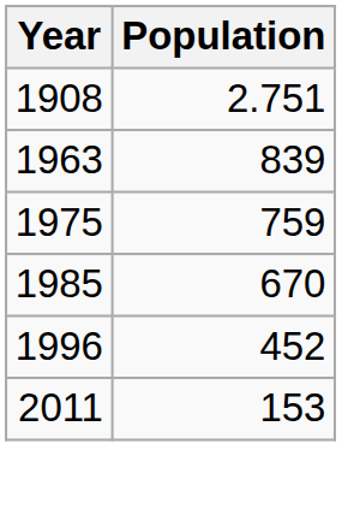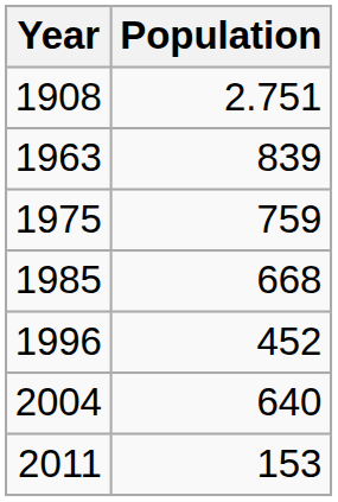1985 | Population: 670 -> 668
+ row: 2004 | 640
